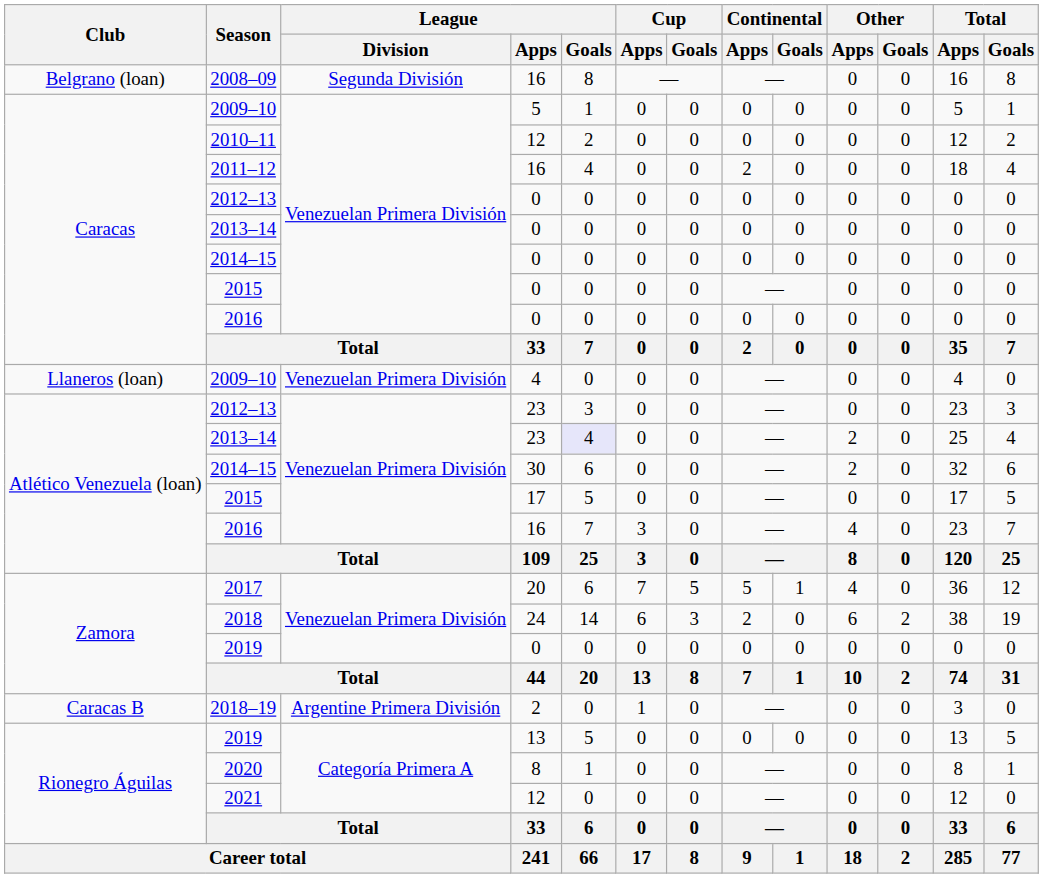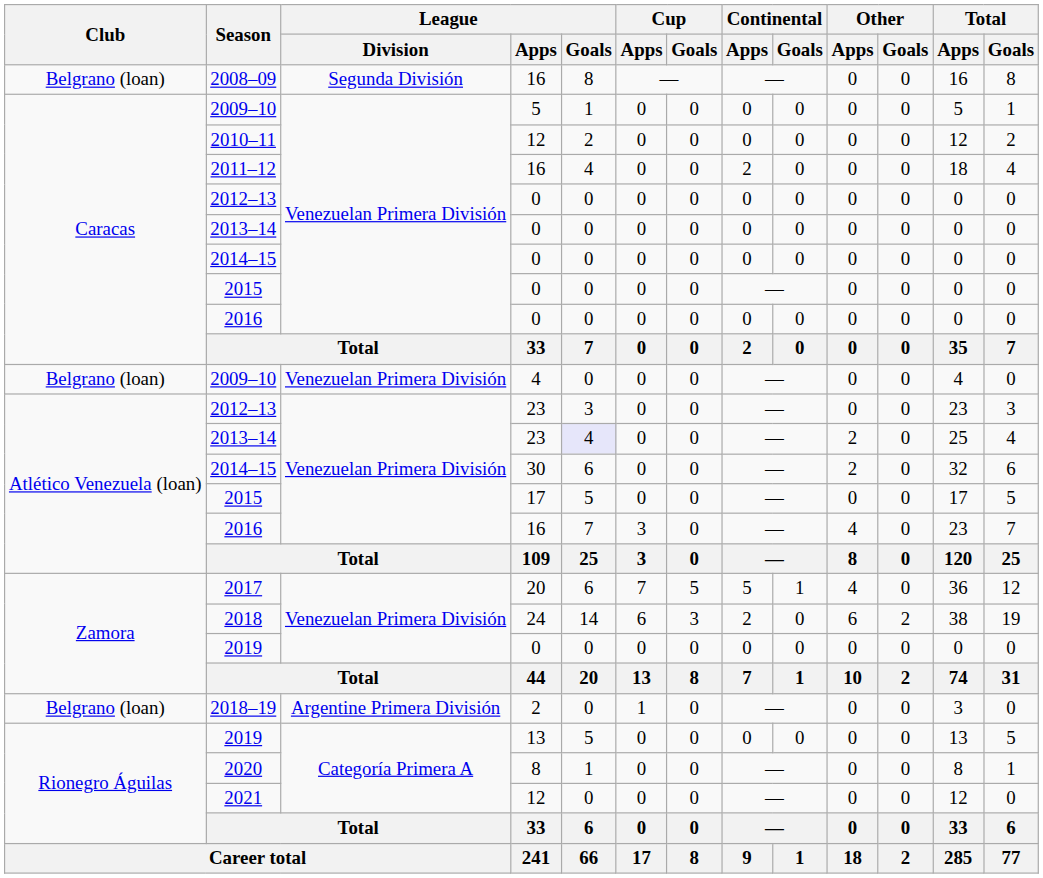2009–10 / 4 | Club: Llaneros (loan) -> Belgrano (loan)
2018–19 | Club: Caracas B -> Belgrano (loan)
